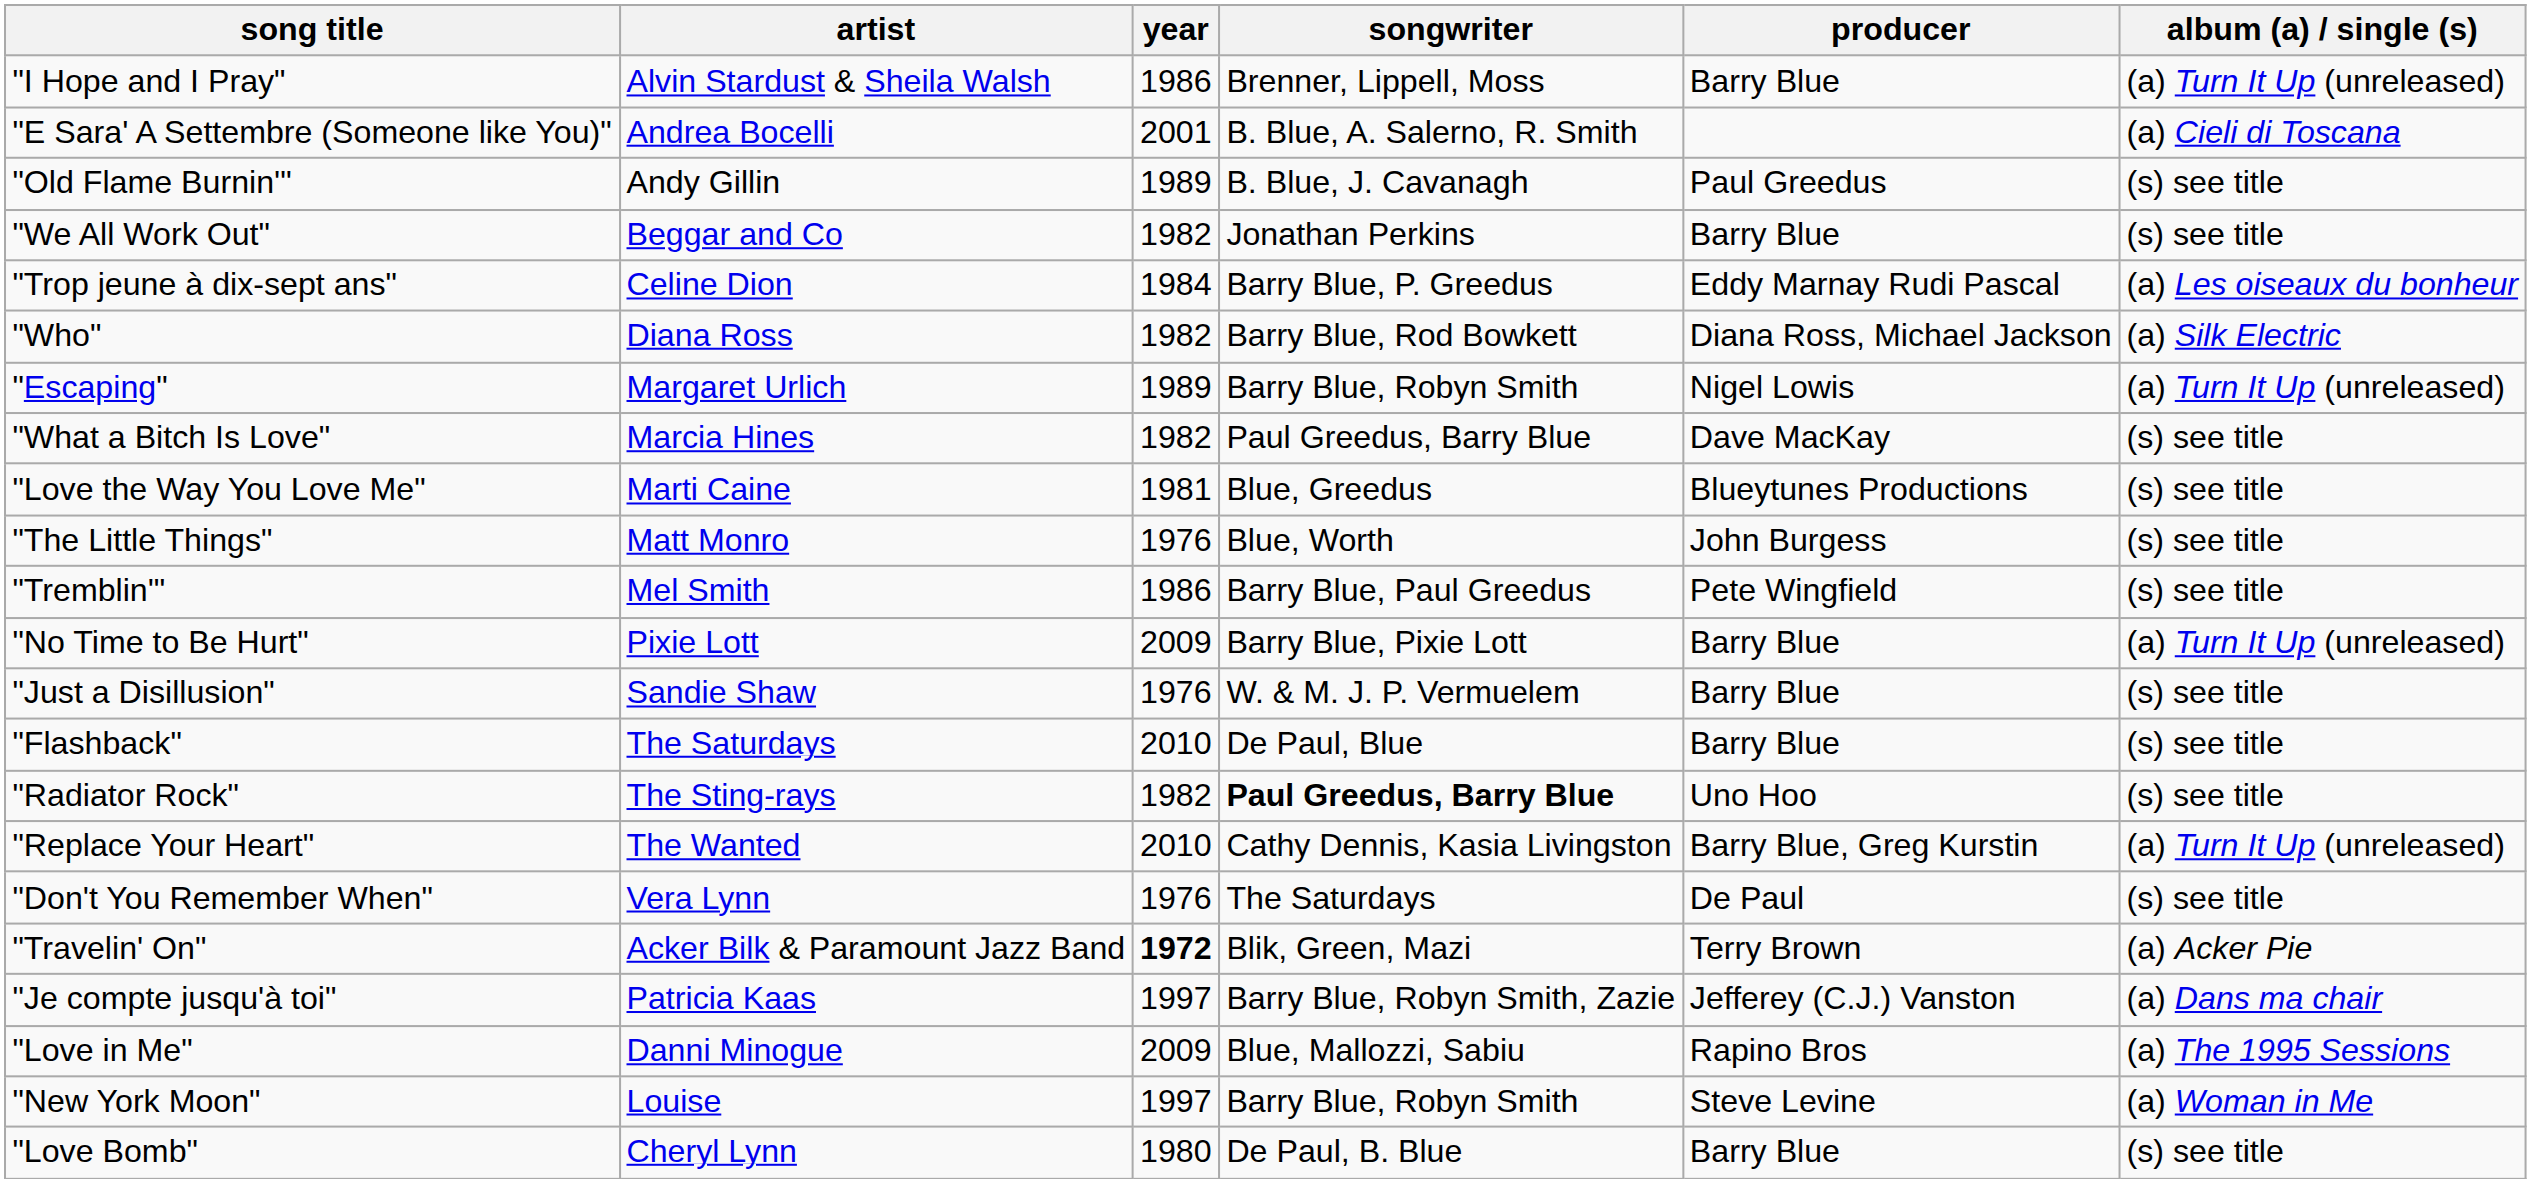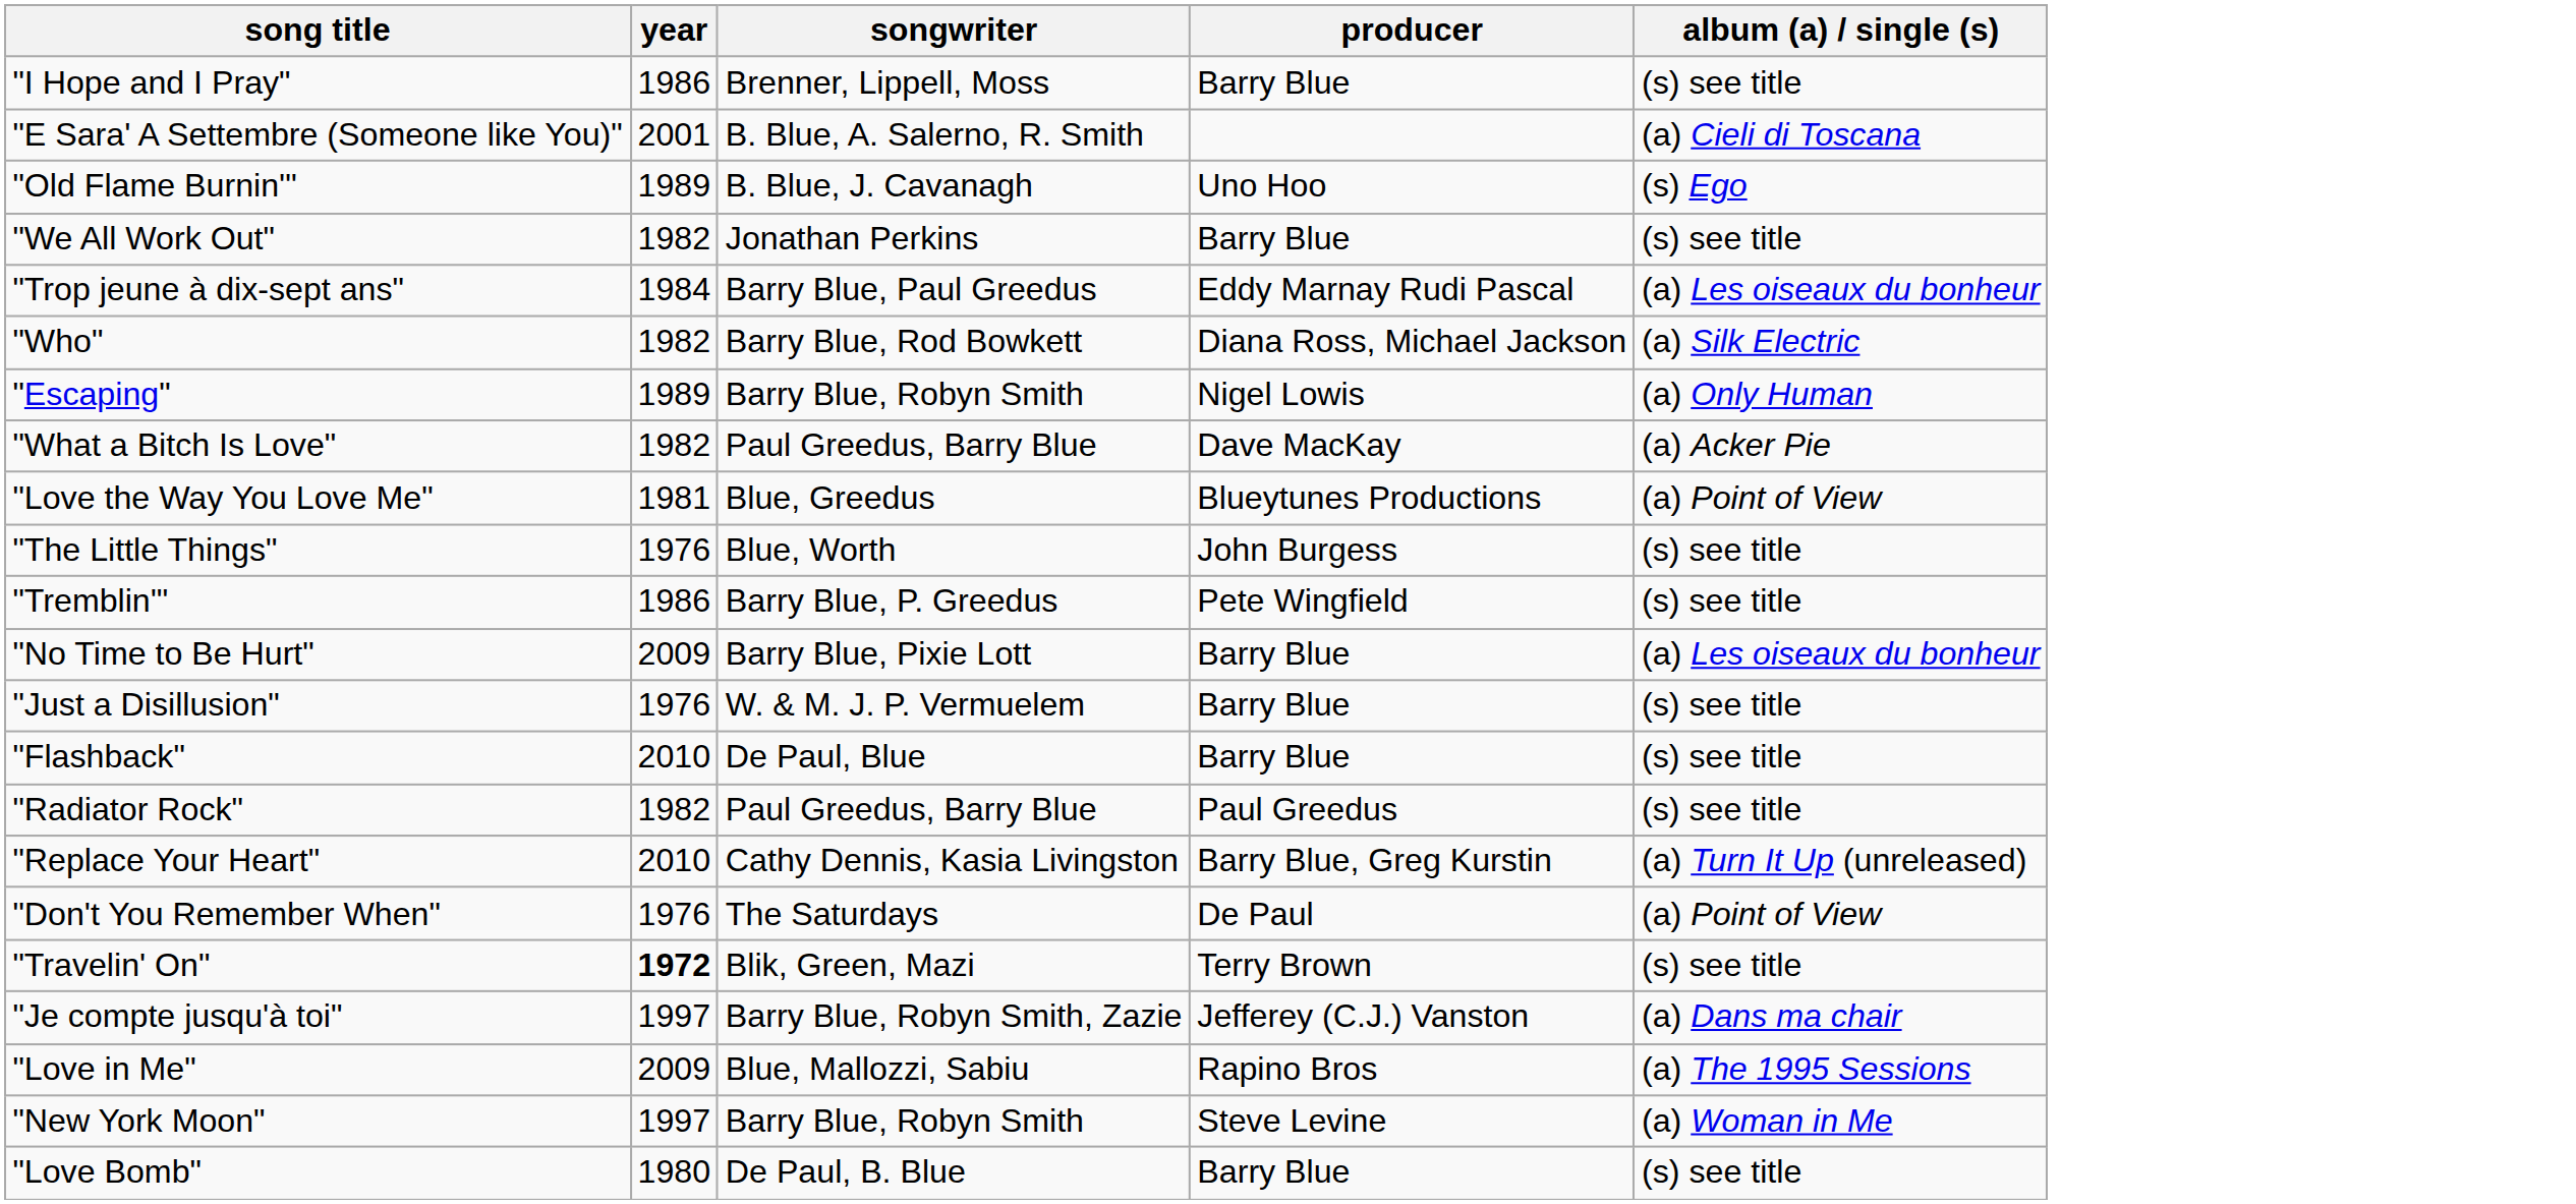- column: artist | Alvin Stardust & Sheila Walsh | Andrea Bocelli | Andy Gillin | Beggar and Co | Celine Dion | Diana Ross | Margaret Urlich | Marcia Hines | Marti Caine | Matt Monro | Mel Smith | Pixie Lott | Sandie Shaw | The Saturdays | The Sting-rays | The Wanted | Vera Lynn | Acker Bilk & Paramount Jazz Band | Patricia Kaas | Danni Minogue | Louise | Cheryl Lynn
"I Hope and I Pray" | album (a) / single (s): (a) Turn It Up (unreleased) -> (s) see title
"Old Flame Burnin'" | producer: Paul Greedus -> Uno Hoo
"Old Flame Burnin'" | album (a) / single (s): (s) see title -> (s) Ego
"Trop jeune à dix-sept ans" | songwriter: Barry Blue, P. Greedus -> Barry Blue, Paul Greedus
"Escaping" | album (a) / single (s): (a) Turn It Up (unreleased) -> (a) Only Human
"What a Bitch Is Love" | album (a) / single (s): (s) see title -> (a) Acker Pie
"Love the Way You Love Me" | album (a) / single (s): (s) see title -> (a) Point of View
"Tremblin'" | songwriter: Barry Blue, Paul Greedus -> Barry Blue, P. Greedus
"No Time to Be Hurt" | album (a) / single (s): (a) Turn It Up (unreleased) -> (a) Les oiseaux du bonheur
"Radiator Rock" | songwriter: bold -> normal
"Radiator Rock" | producer: Uno Hoo -> Paul Greedus
"Don't You Remember When" | album (a) / single (s): (s) see title -> (a) Point of View
"Travelin' On" | album (a) / single (s): (a) Acker Pie -> (s) see title
